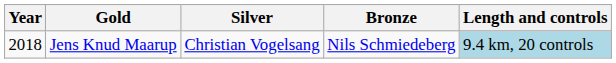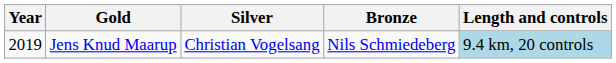Jens Knud Maarup | Year: 2018 -> 2019
